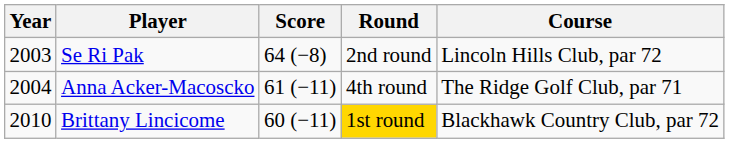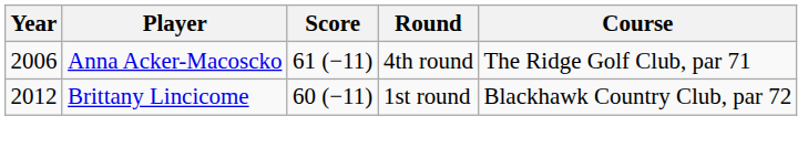- row: 2003 | Se Ri Pak | 64 (−8) | 2nd round | Lincoln Hills Club, par 72
Anna Acker-Macoscko | Year: 2004 -> 2006
Brittany Lincicome | Year: 2010 -> 2012
Brittany Lincicome | Round: gold background -> no background
